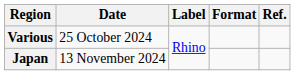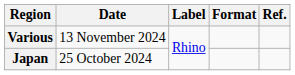Various | Date: 25 October 2024 -> 13 November 2024
Japan | Date: 13 November 2024 -> 25 October 2024
